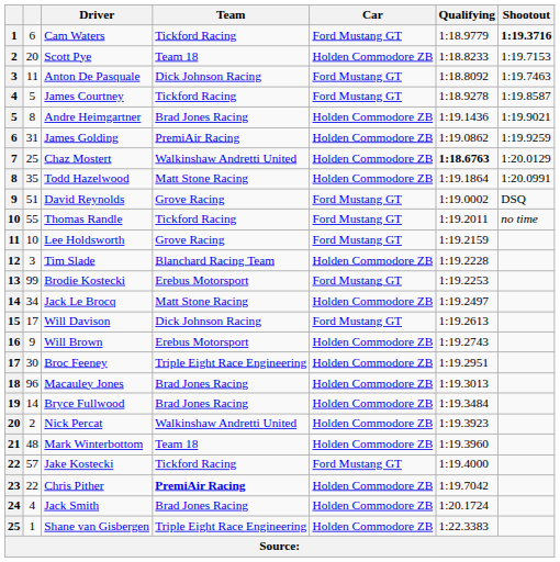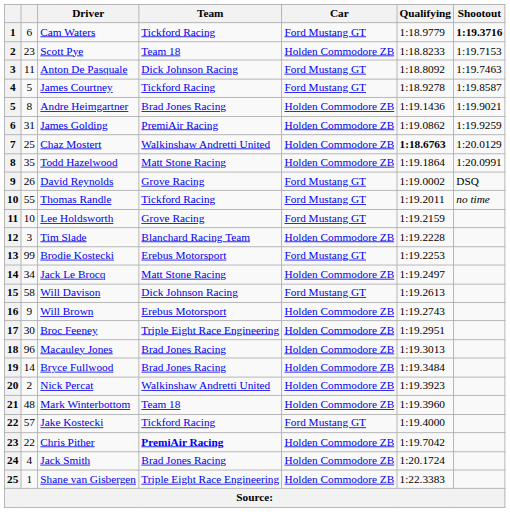Scott Pye | column 2: 20 -> 23
David Reynolds | column 2: 51 -> 26
Will Davison | column 2: 17 -> 58
